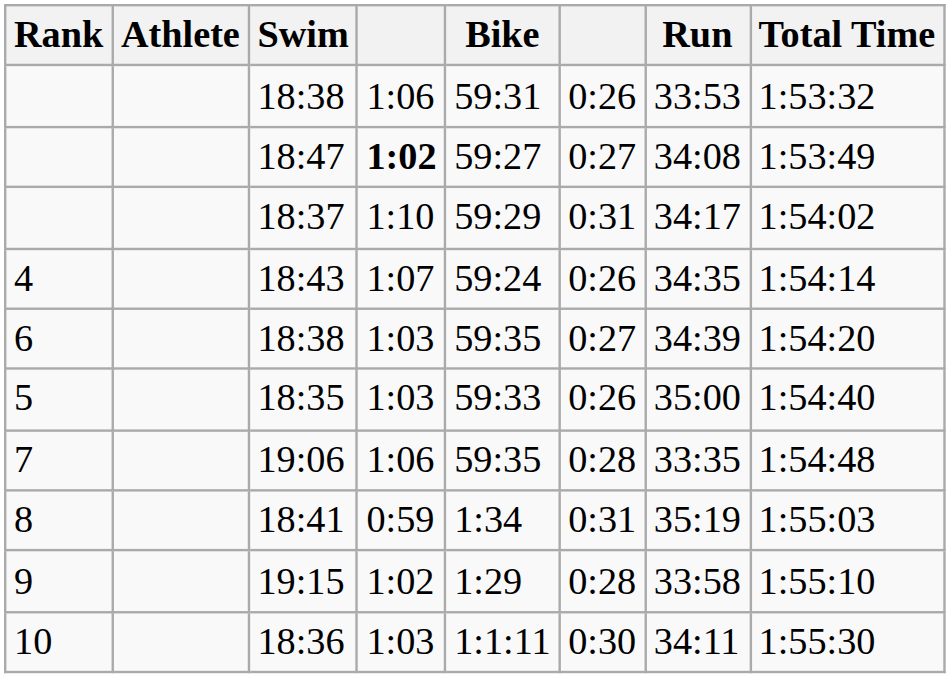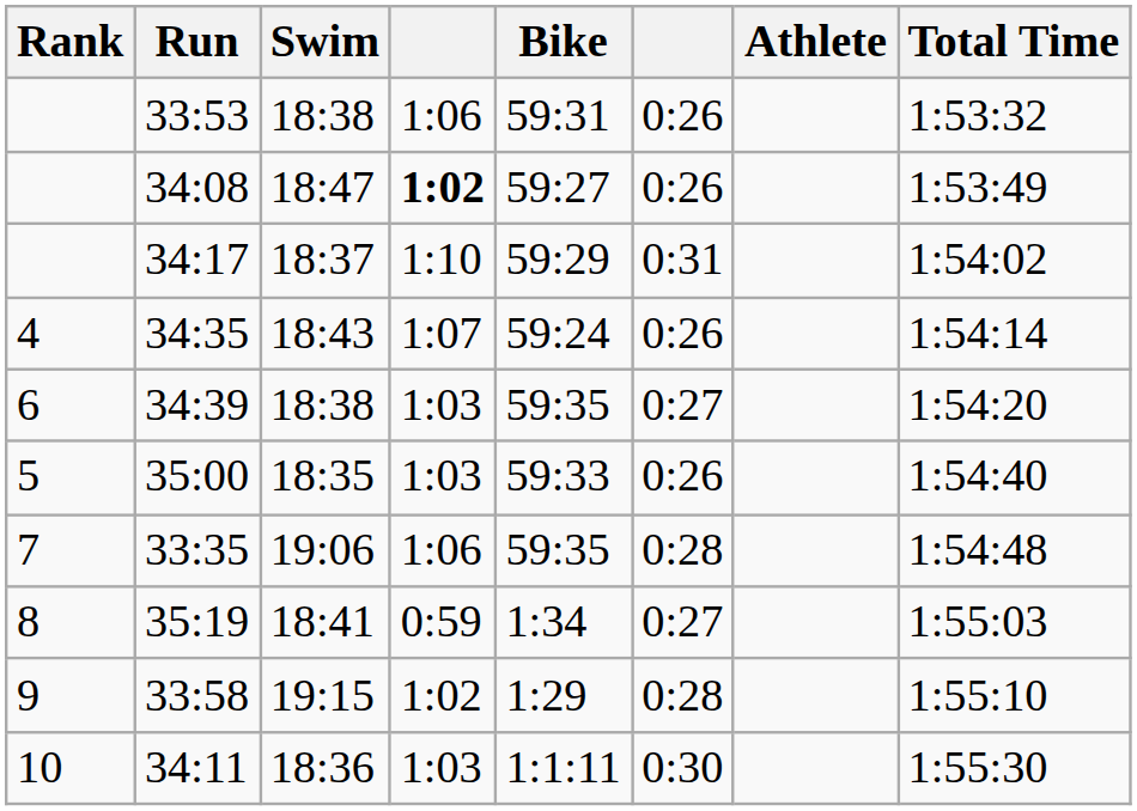columns swapped: Athlete <-> Run
18:47 | column 6: 0:27 -> 0:26
18:41 | column 6: 0:31 -> 0:27
